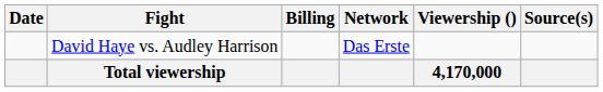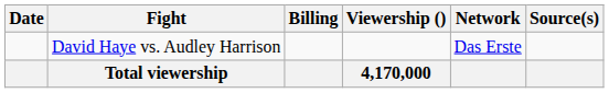columns swapped: Network <-> Viewership ()
